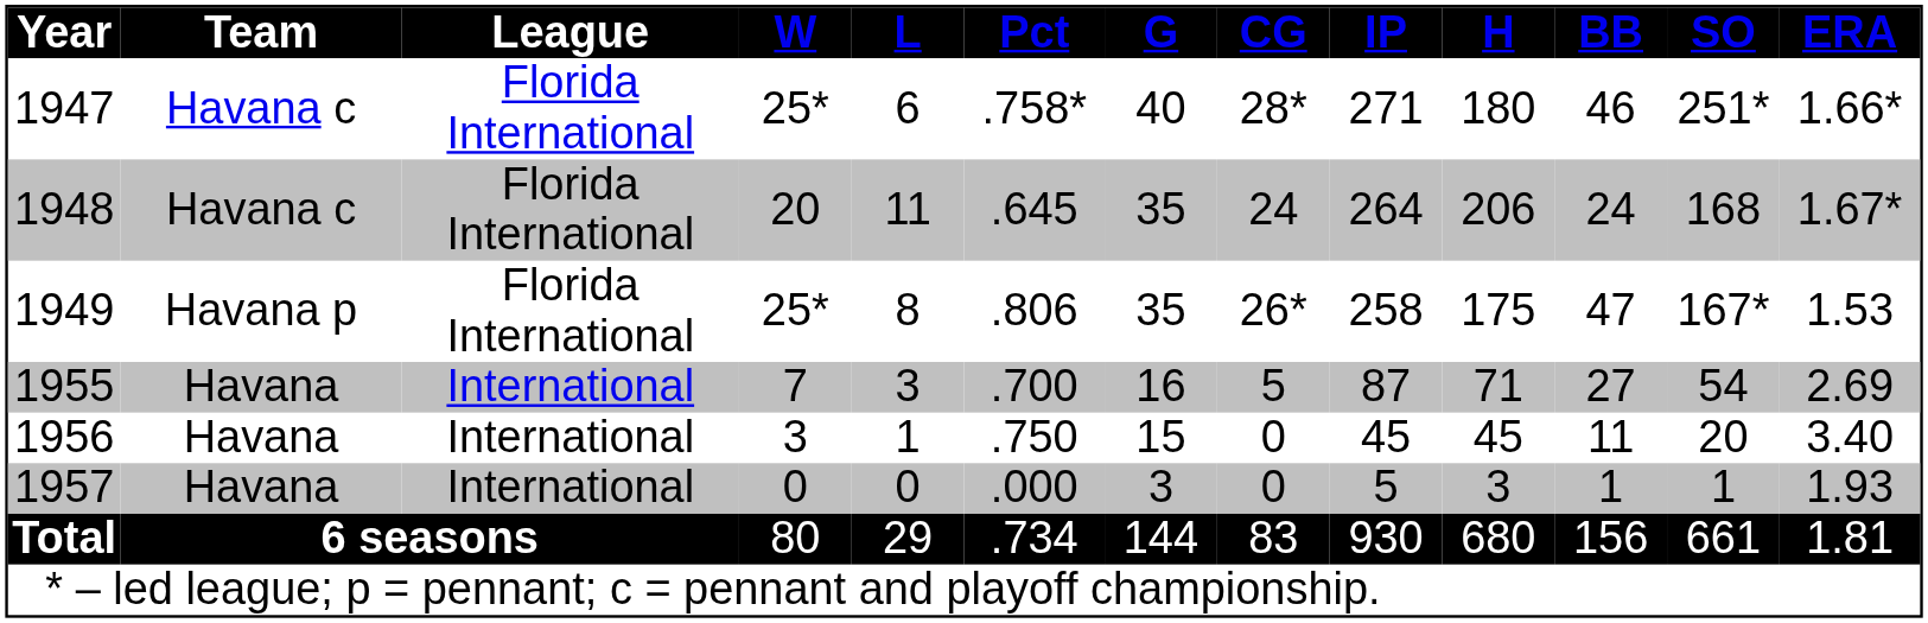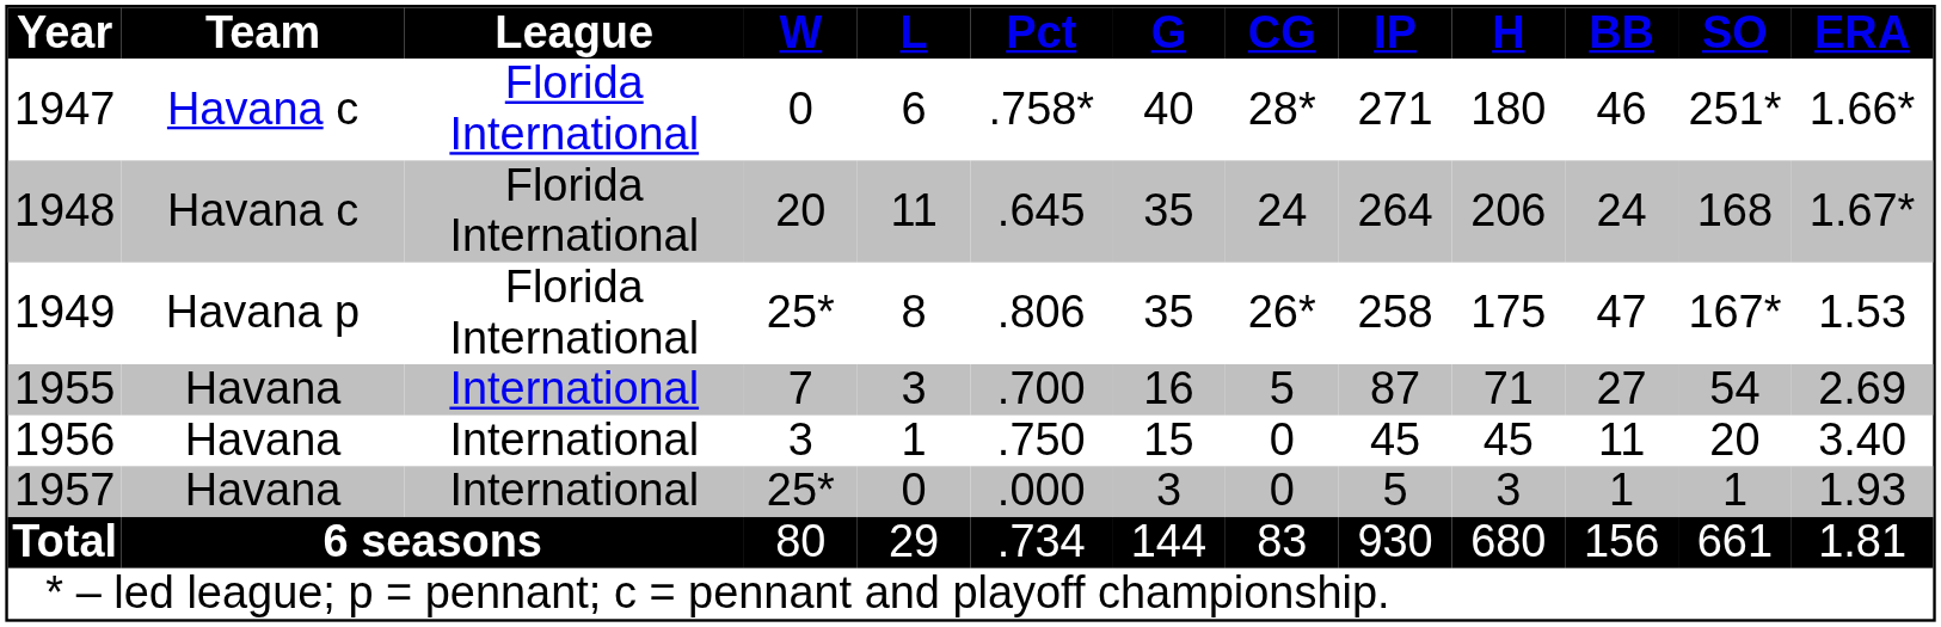1947 | W: 25* -> 0
1957 | W: 0 -> 25*
